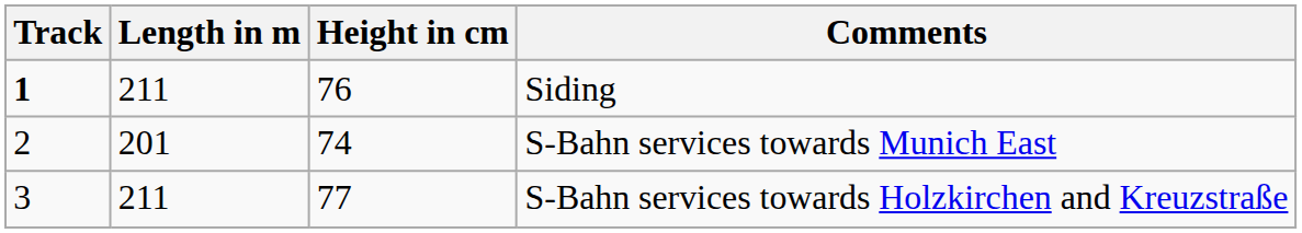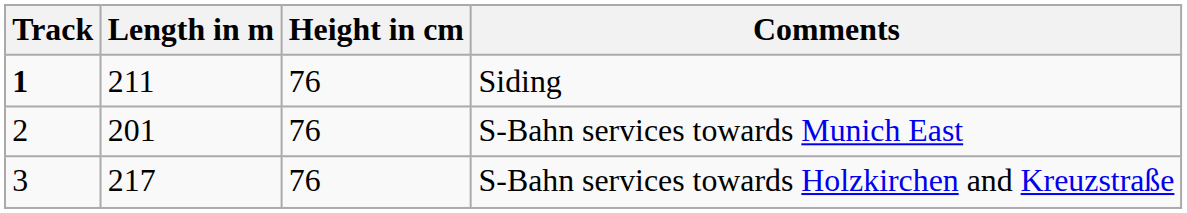S-Bahn services towards Munich East | Height in cm: 74 -> 76
S-Bahn services towards Holzkirchen and Kreuzstraße | Length in m: 211 -> 217
S-Bahn services towards Holzkirchen and Kreuzstraße | Height in cm: 77 -> 76
